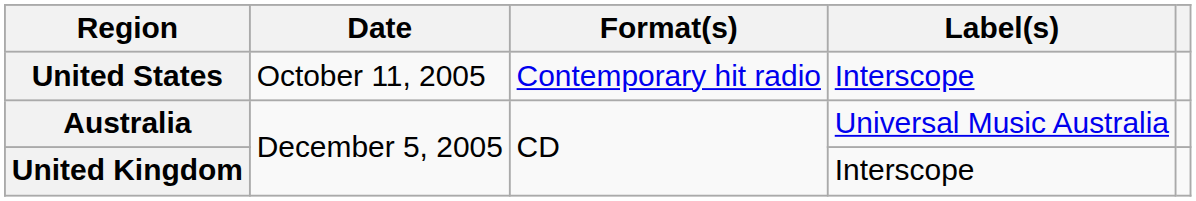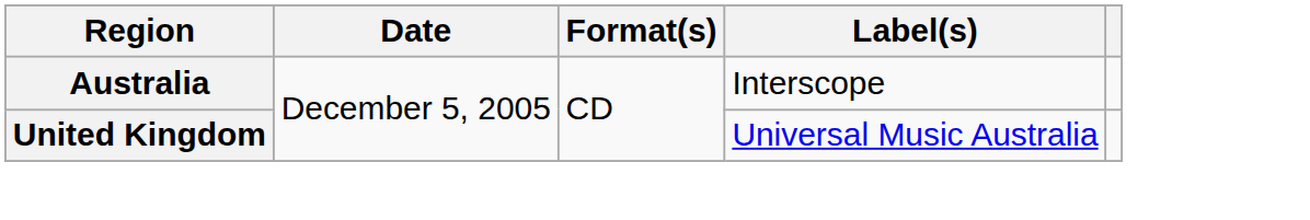- row: United States | October 11, 2005 | Contemporary hit radio | Interscope
Australia | Label(s): Universal Music Australia -> Interscope
United Kingdom | Label(s): Interscope -> Universal Music Australia
